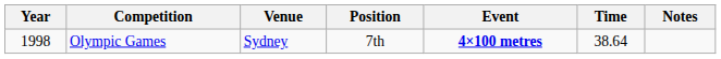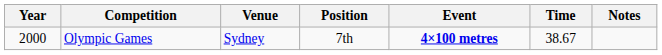Olympic Games | Year: 1998 -> 2000
Olympic Games | Time: 38.64 -> 38.67
